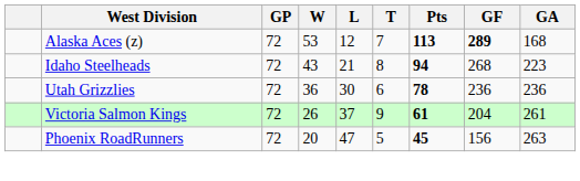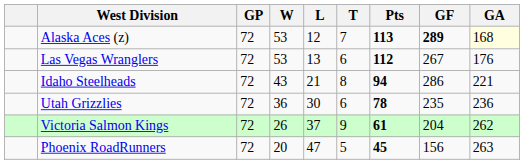Alaska Aces (z) | GA: no background -> lightyellow background
+ row: Las Vegas Wranglers | 72 | 53 | 13 | 6 | 112 | 267 | 176
Idaho Steelheads | GF: 268 -> 286
Idaho Steelheads | GA: 223 -> 221
Utah Grizzlies | GF: 236 -> 235
Victoria Salmon Kings | GA: 261 -> 262
